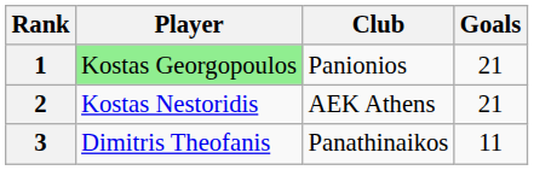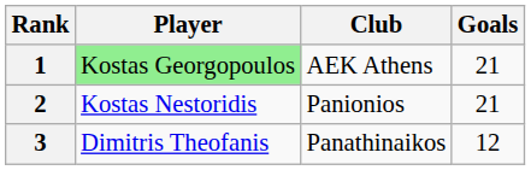1 | Club: Panionios -> AEK Athens
2 | Club: AEK Athens -> Panionios
3 | Goals: 11 -> 12
